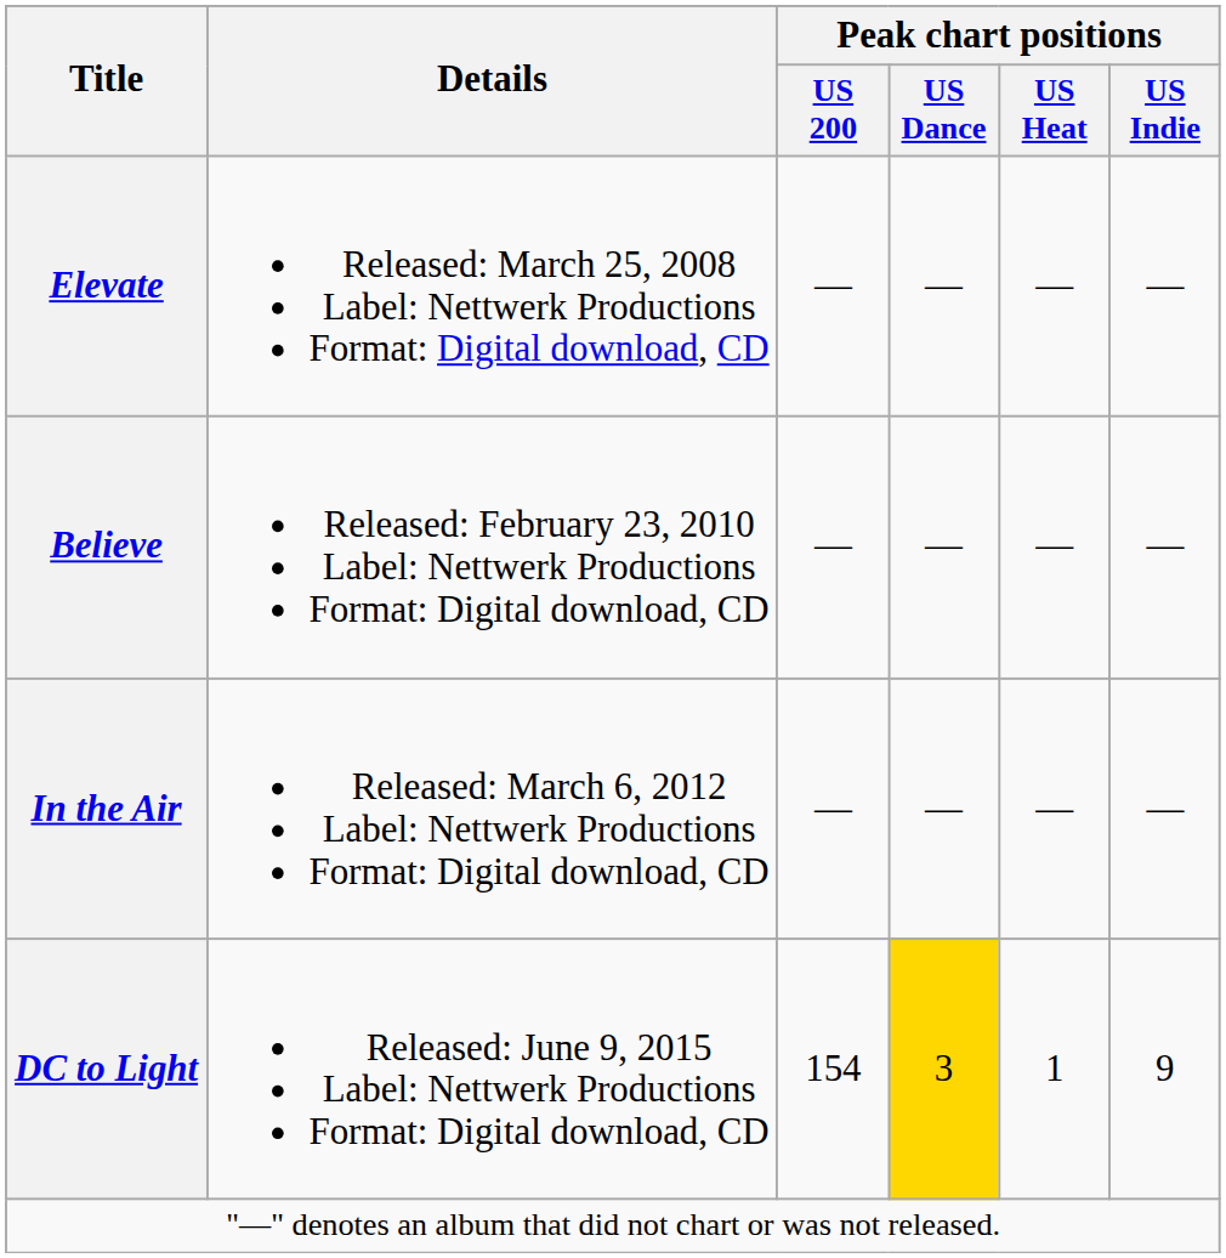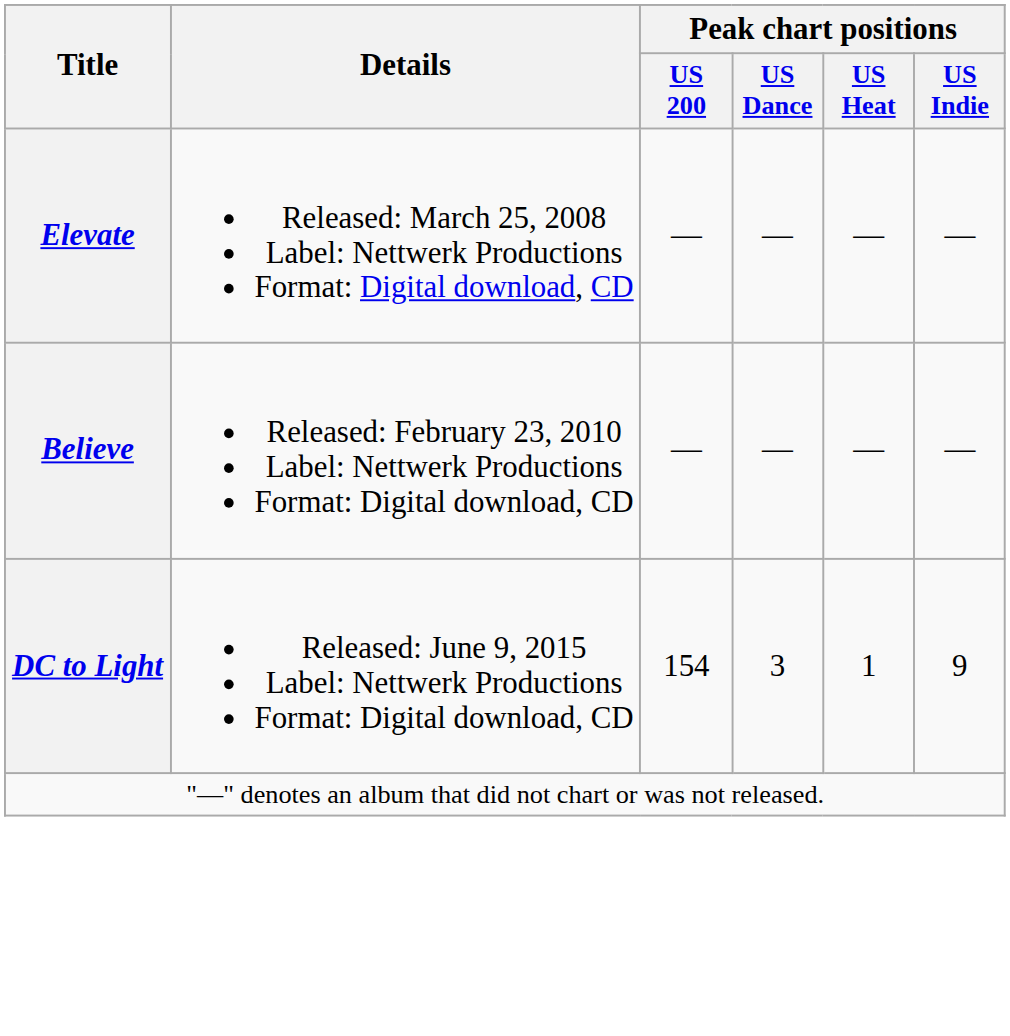- row: In the Air | Released: March 6, 2012 Label: Nettwerk Productions Format: Digital download, CD | — | — | — | —
DC to Light | Peak chart positions / US Dance: gold background -> no background
